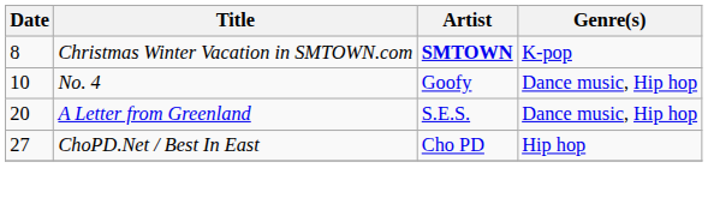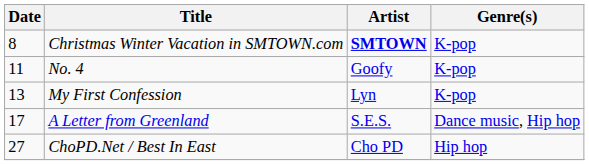No. 4 | Date: 10 -> 11
No. 4 | Genre(s): Dance music, Hip hop -> K-pop
+ row: 13 | My First Confession | Lyn | K-pop
A Letter from Greenland | Date: 20 -> 17
